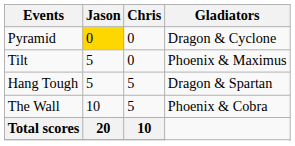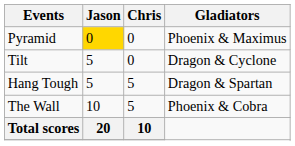Pyramid | Gladiators: Dragon & Cyclone -> Phoenix & Maximus
Tilt | Gladiators: Phoenix & Maximus -> Dragon & Cyclone
